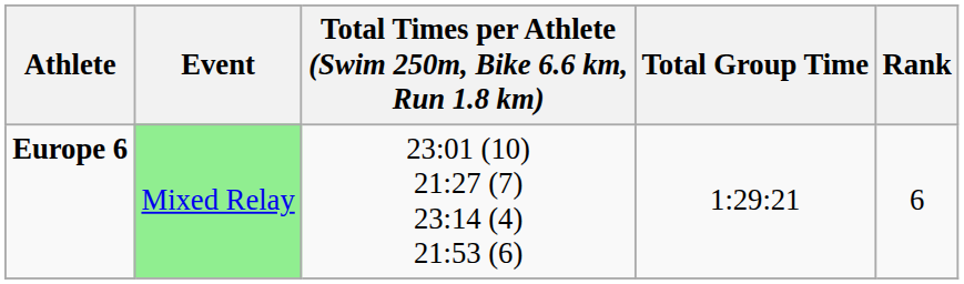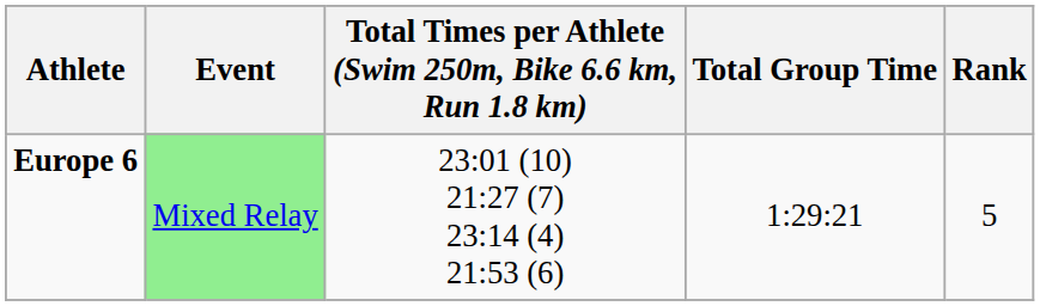Europe 6 | Rank: 6 -> 5
